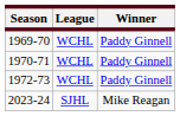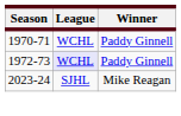- row: 1969-70 | WCHL | Paddy Ginnell
1972-73 | League: no background -> lavender background
